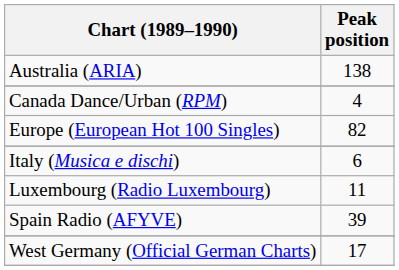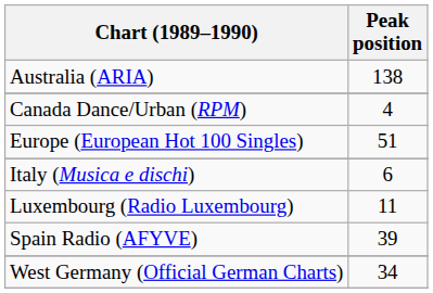Europe (European Hot 100 Singles) | Peak position: 82 -> 51
West Germany (Official German Charts) | Peak position: 17 -> 34
